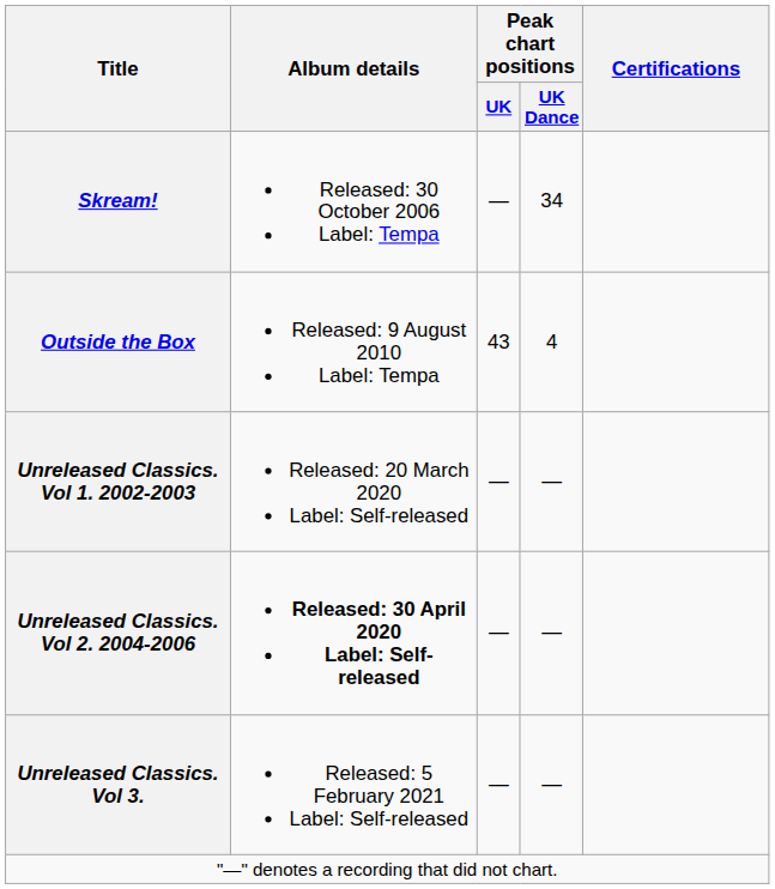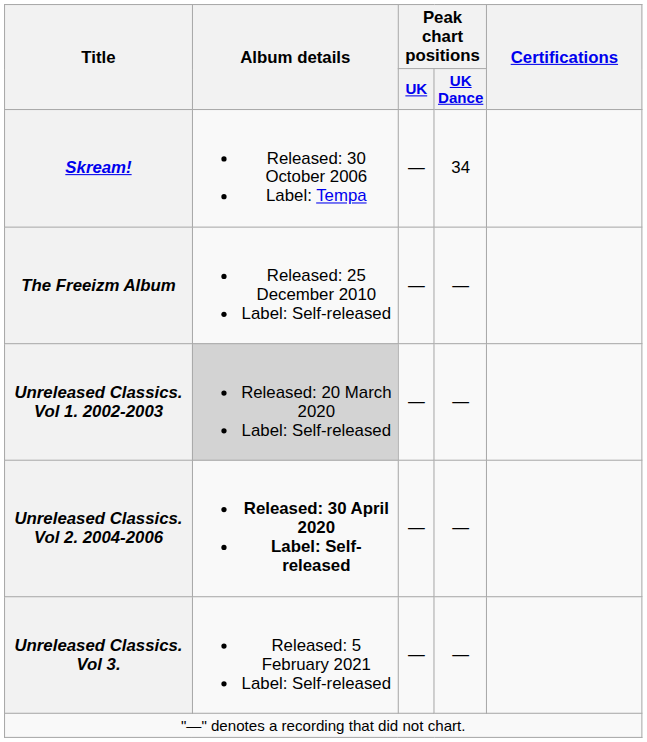- row: Outside the Box | Released: 9 August 2010 Label: Tempa | 43 | 4
+ row: The Freeizm Album | Released: 25 December 2010 Label: Self-released | — | —
Unreleased Classics. Vol 1. 2002-2003 | Album details: no background -> lightgrey background
